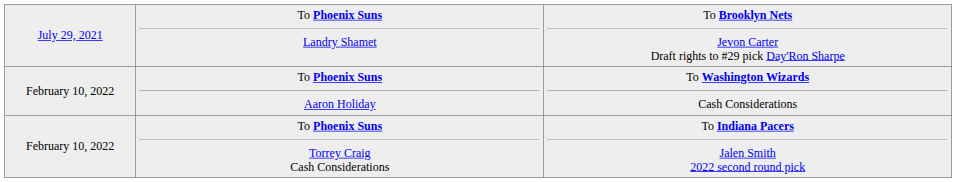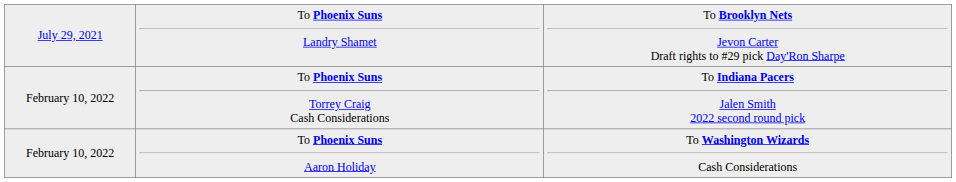rows swapped: To Phoenix Suns Torrey Craig Cash Considerations <-> To Phoenix Suns Aaron Holiday
